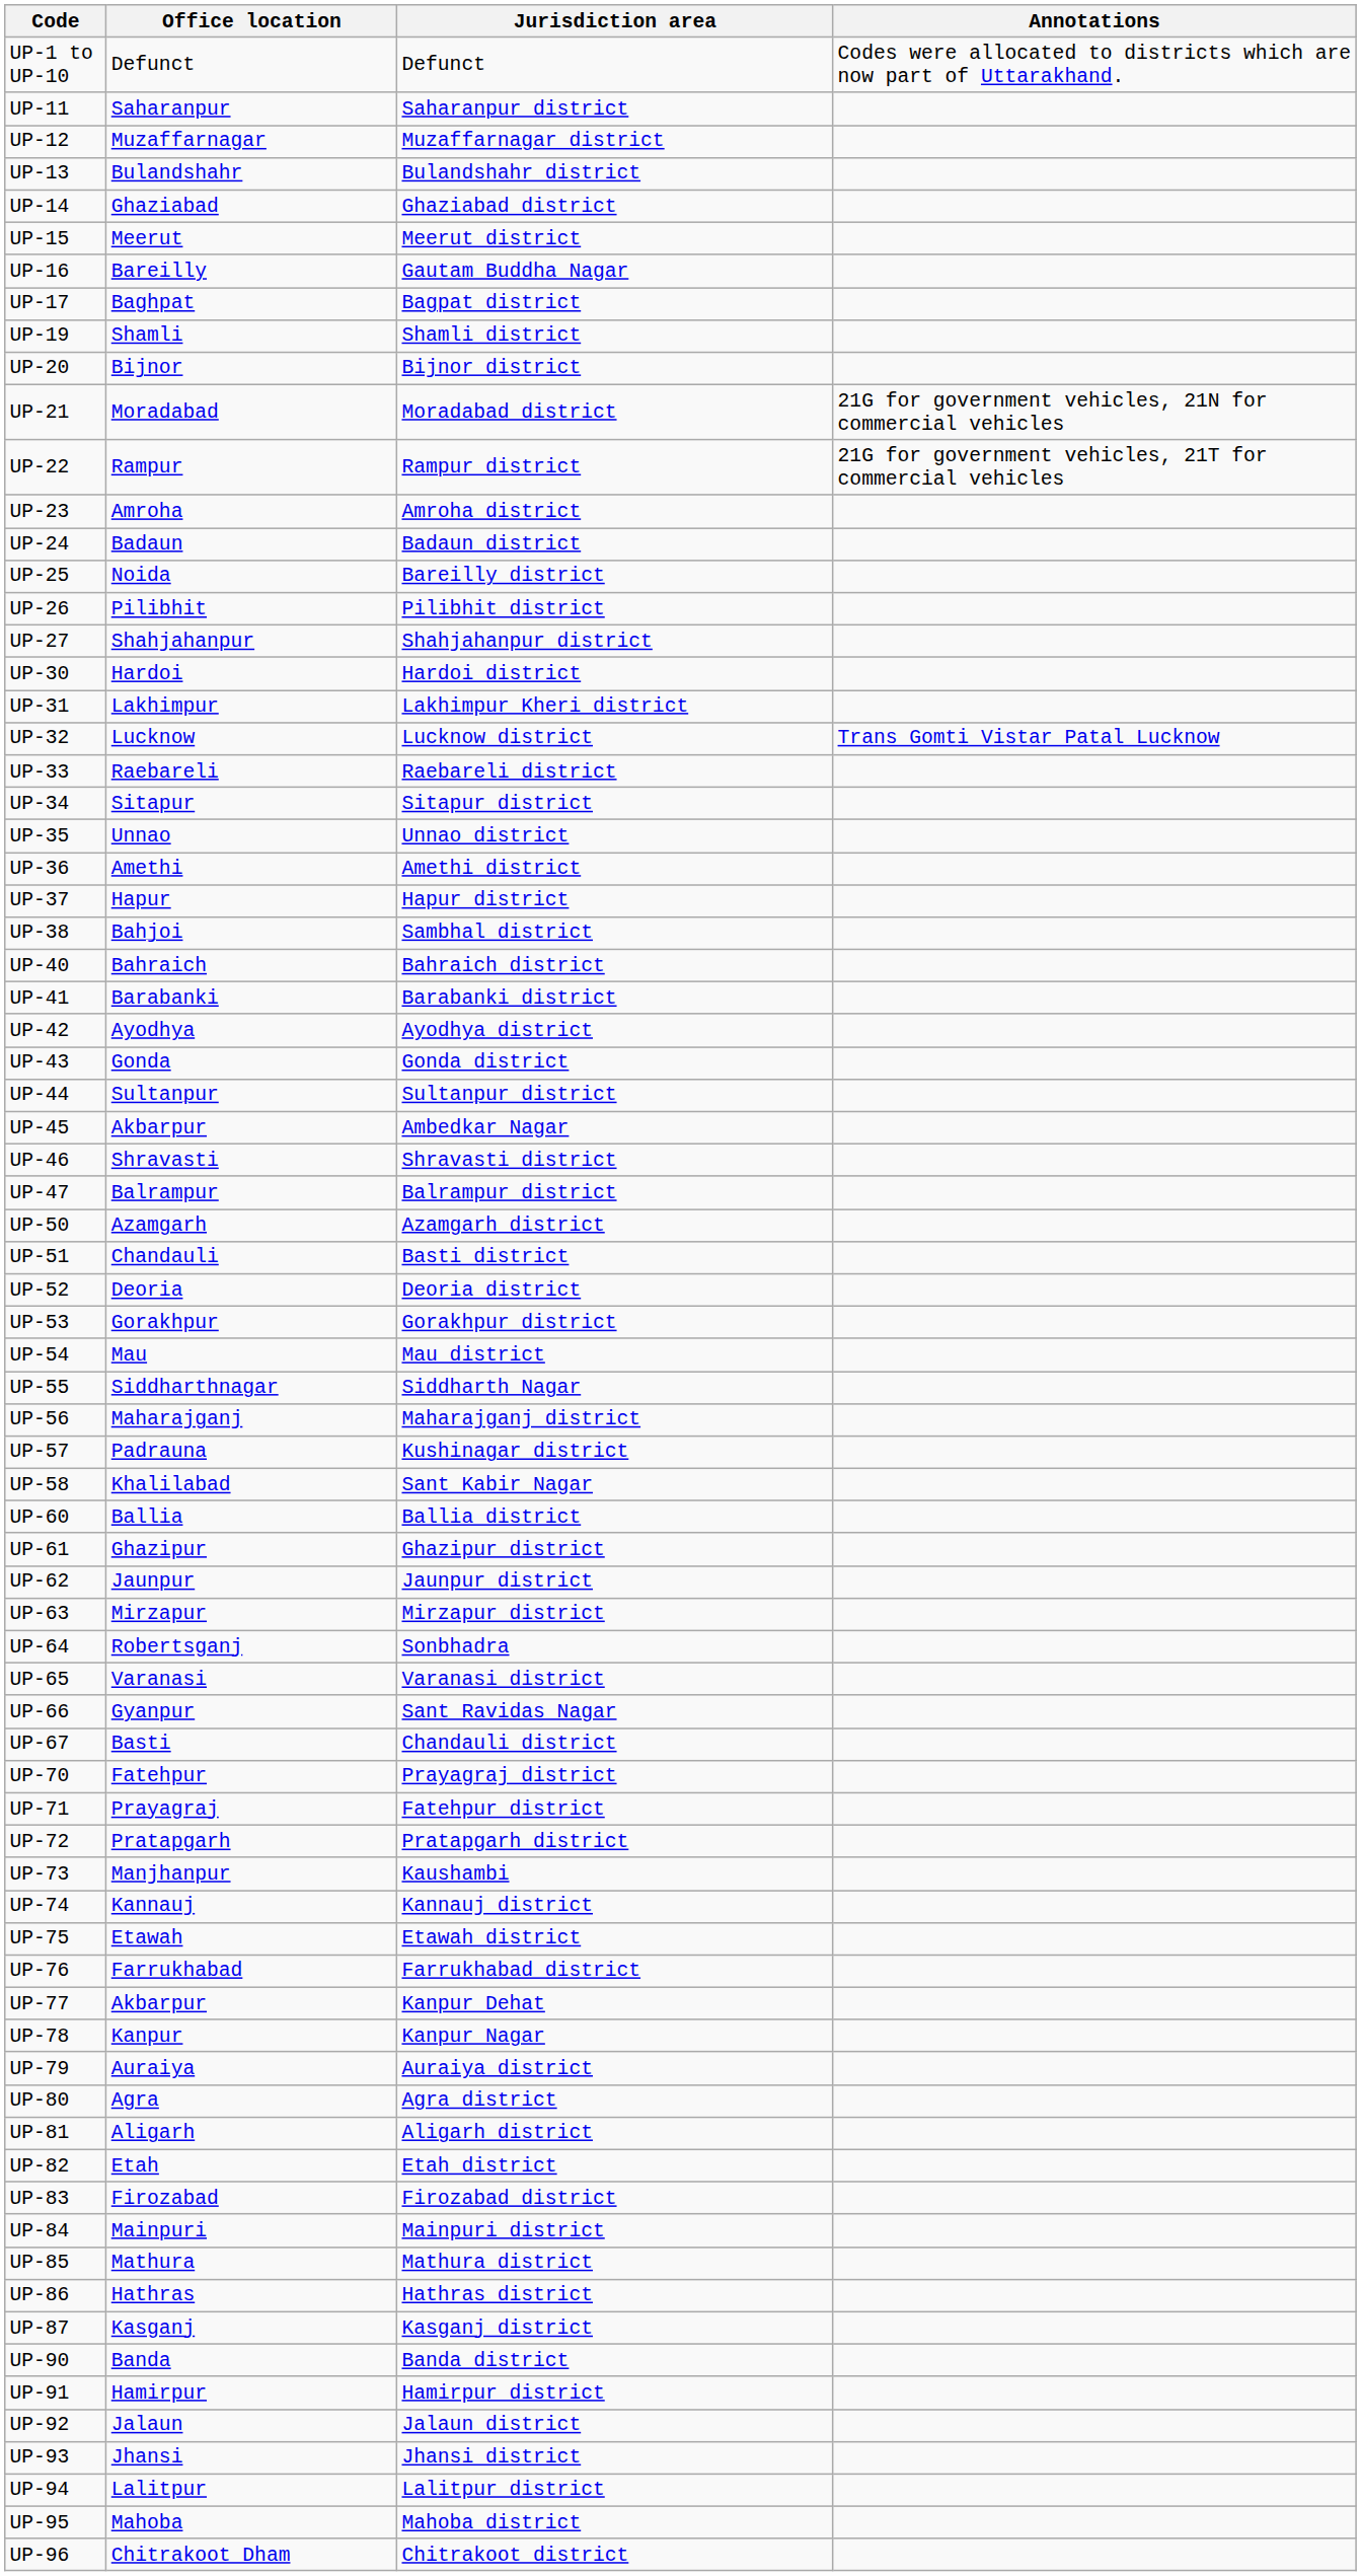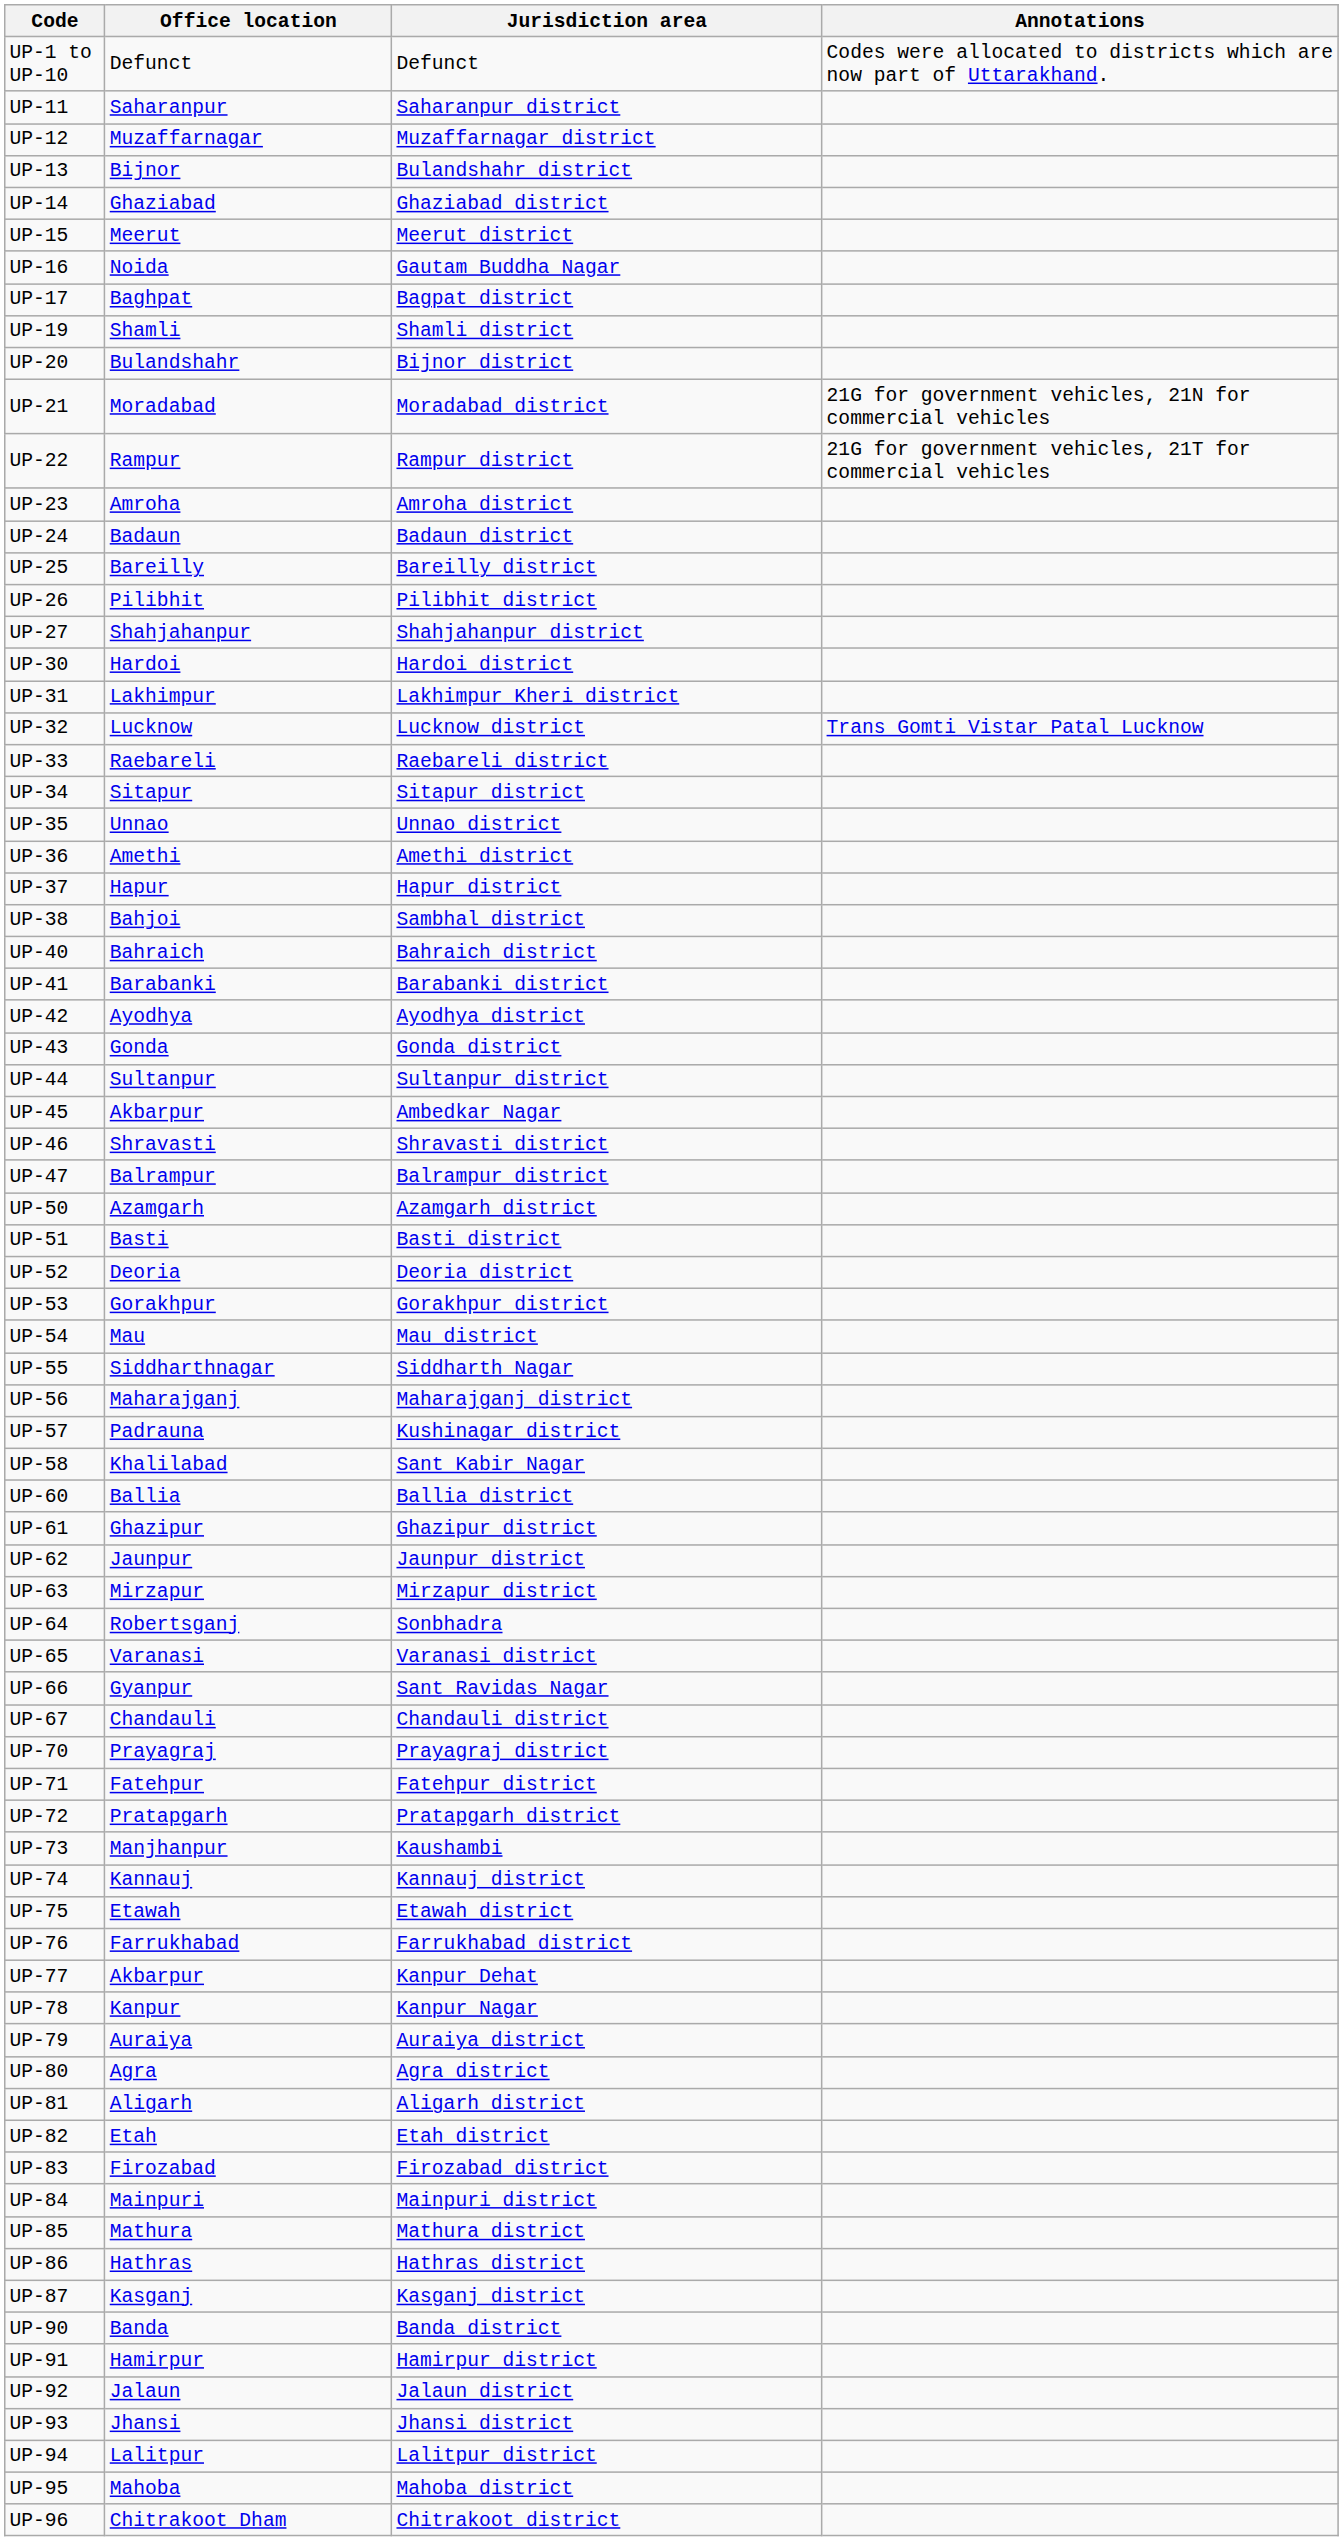UP-13 | Office location: Bulandshahr -> Bijnor
UP-16 | Office location: Bareilly -> Noida
UP-20 | Office location: Bijnor -> Bulandshahr
UP-25 | Office location: Noida -> Bareilly
UP-51 | Office location: Chandauli -> Basti
UP-67 | Office location: Basti -> Chandauli
UP-70 | Office location: Fatehpur -> Prayagraj
UP-71 | Office location: Prayagraj -> Fatehpur
